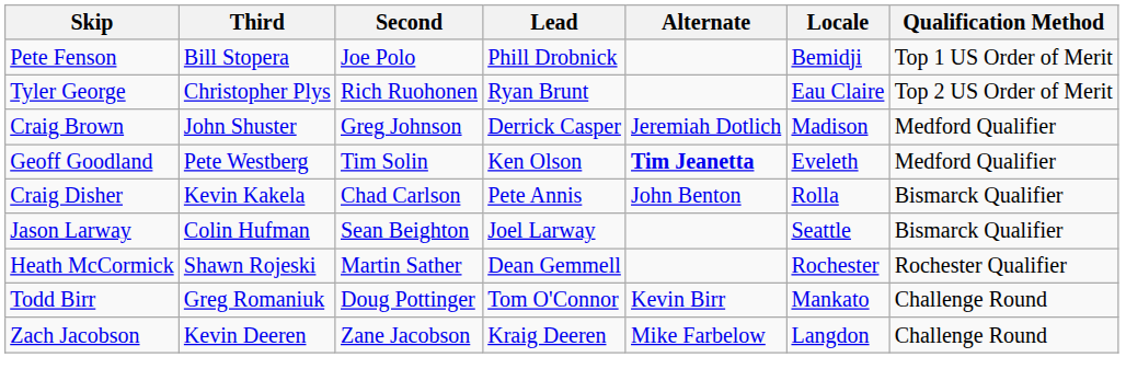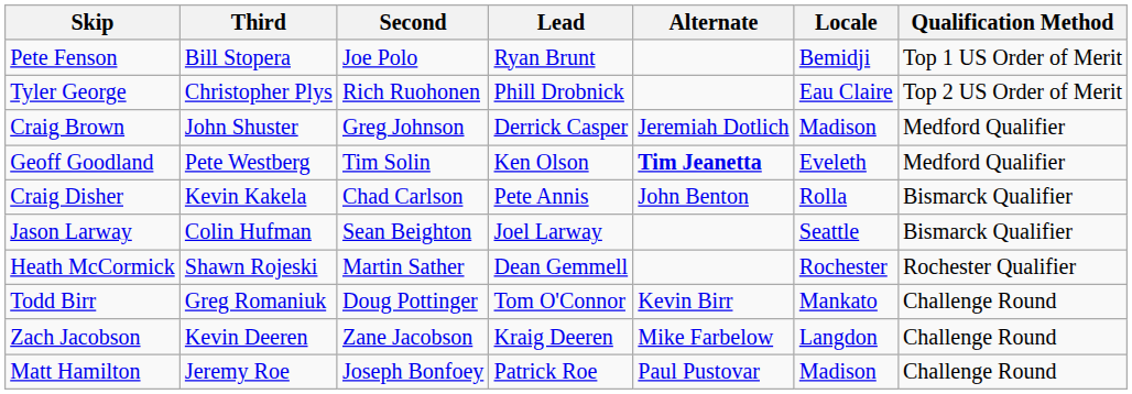Pete Fenson | Lead: Phill Drobnick -> Ryan Brunt
Tyler George | Lead: Ryan Brunt -> Phill Drobnick
+ row: Matt Hamilton | Jeremy Roe | Joseph Bonfoey | Patrick Roe | Paul Pustovar | Madison | Challenge Round
